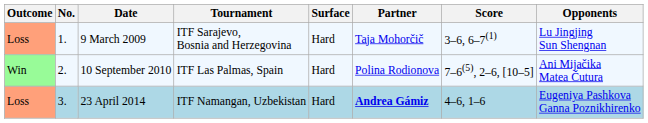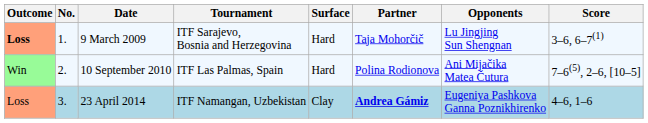columns swapped: Opponents <-> Score
9 March 2009 | Outcome: normal -> bold
23 April 2014 | Surface: Hard -> Clay
